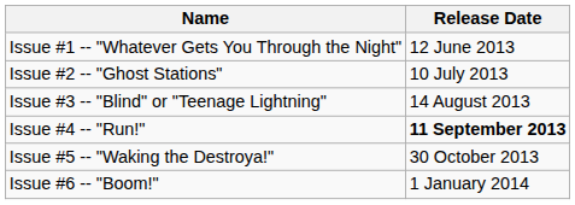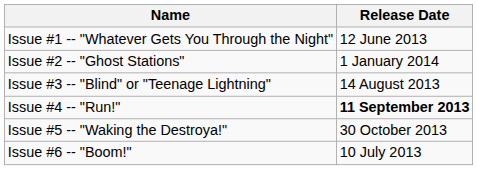Issue #2 -- "Ghost Stations" | Release Date: 10 July 2013 -> 1 January 2014
Issue #6 -- "Boom!" | Release Date: 1 January 2014 -> 10 July 2013
